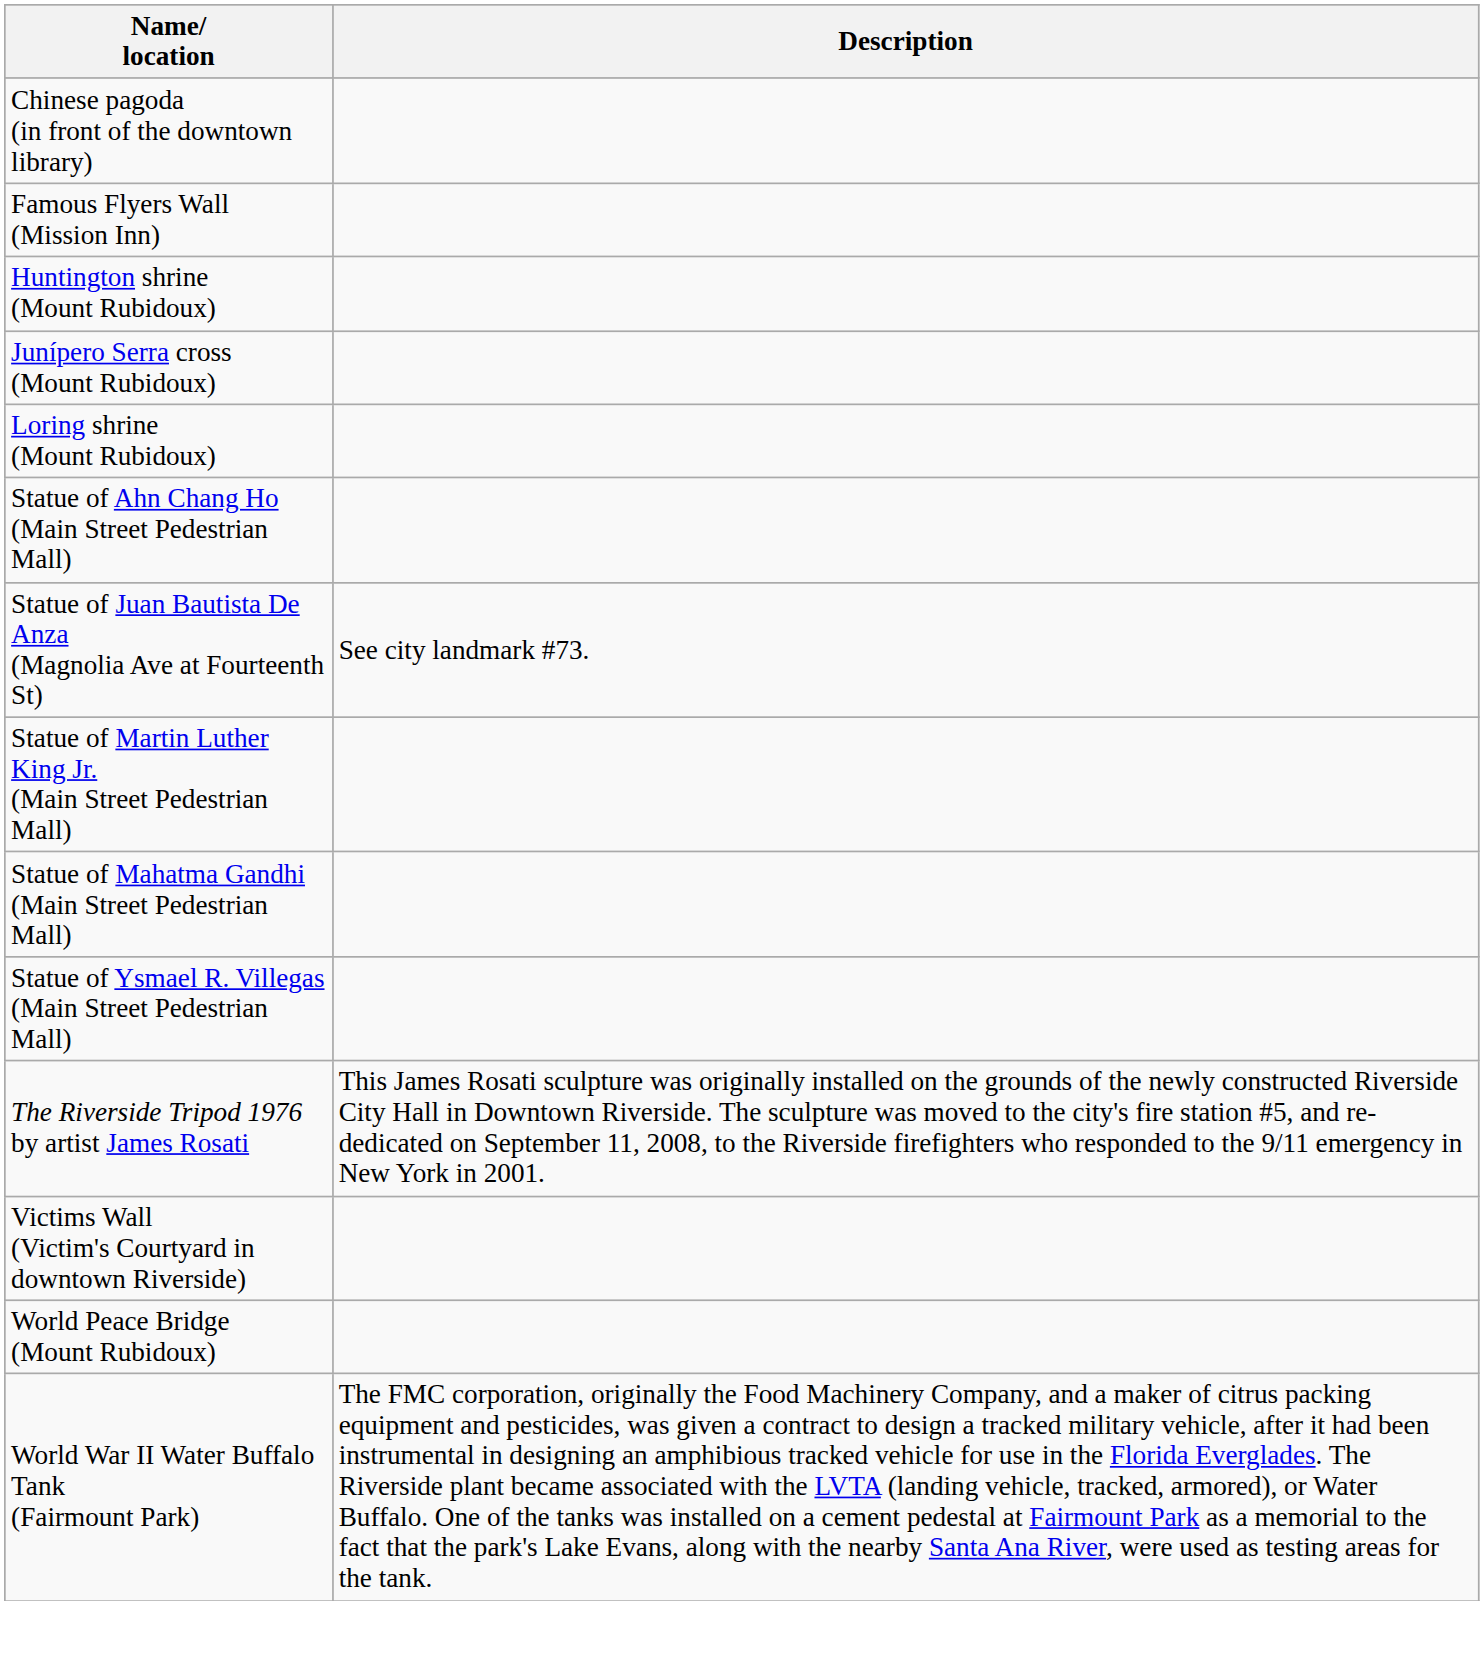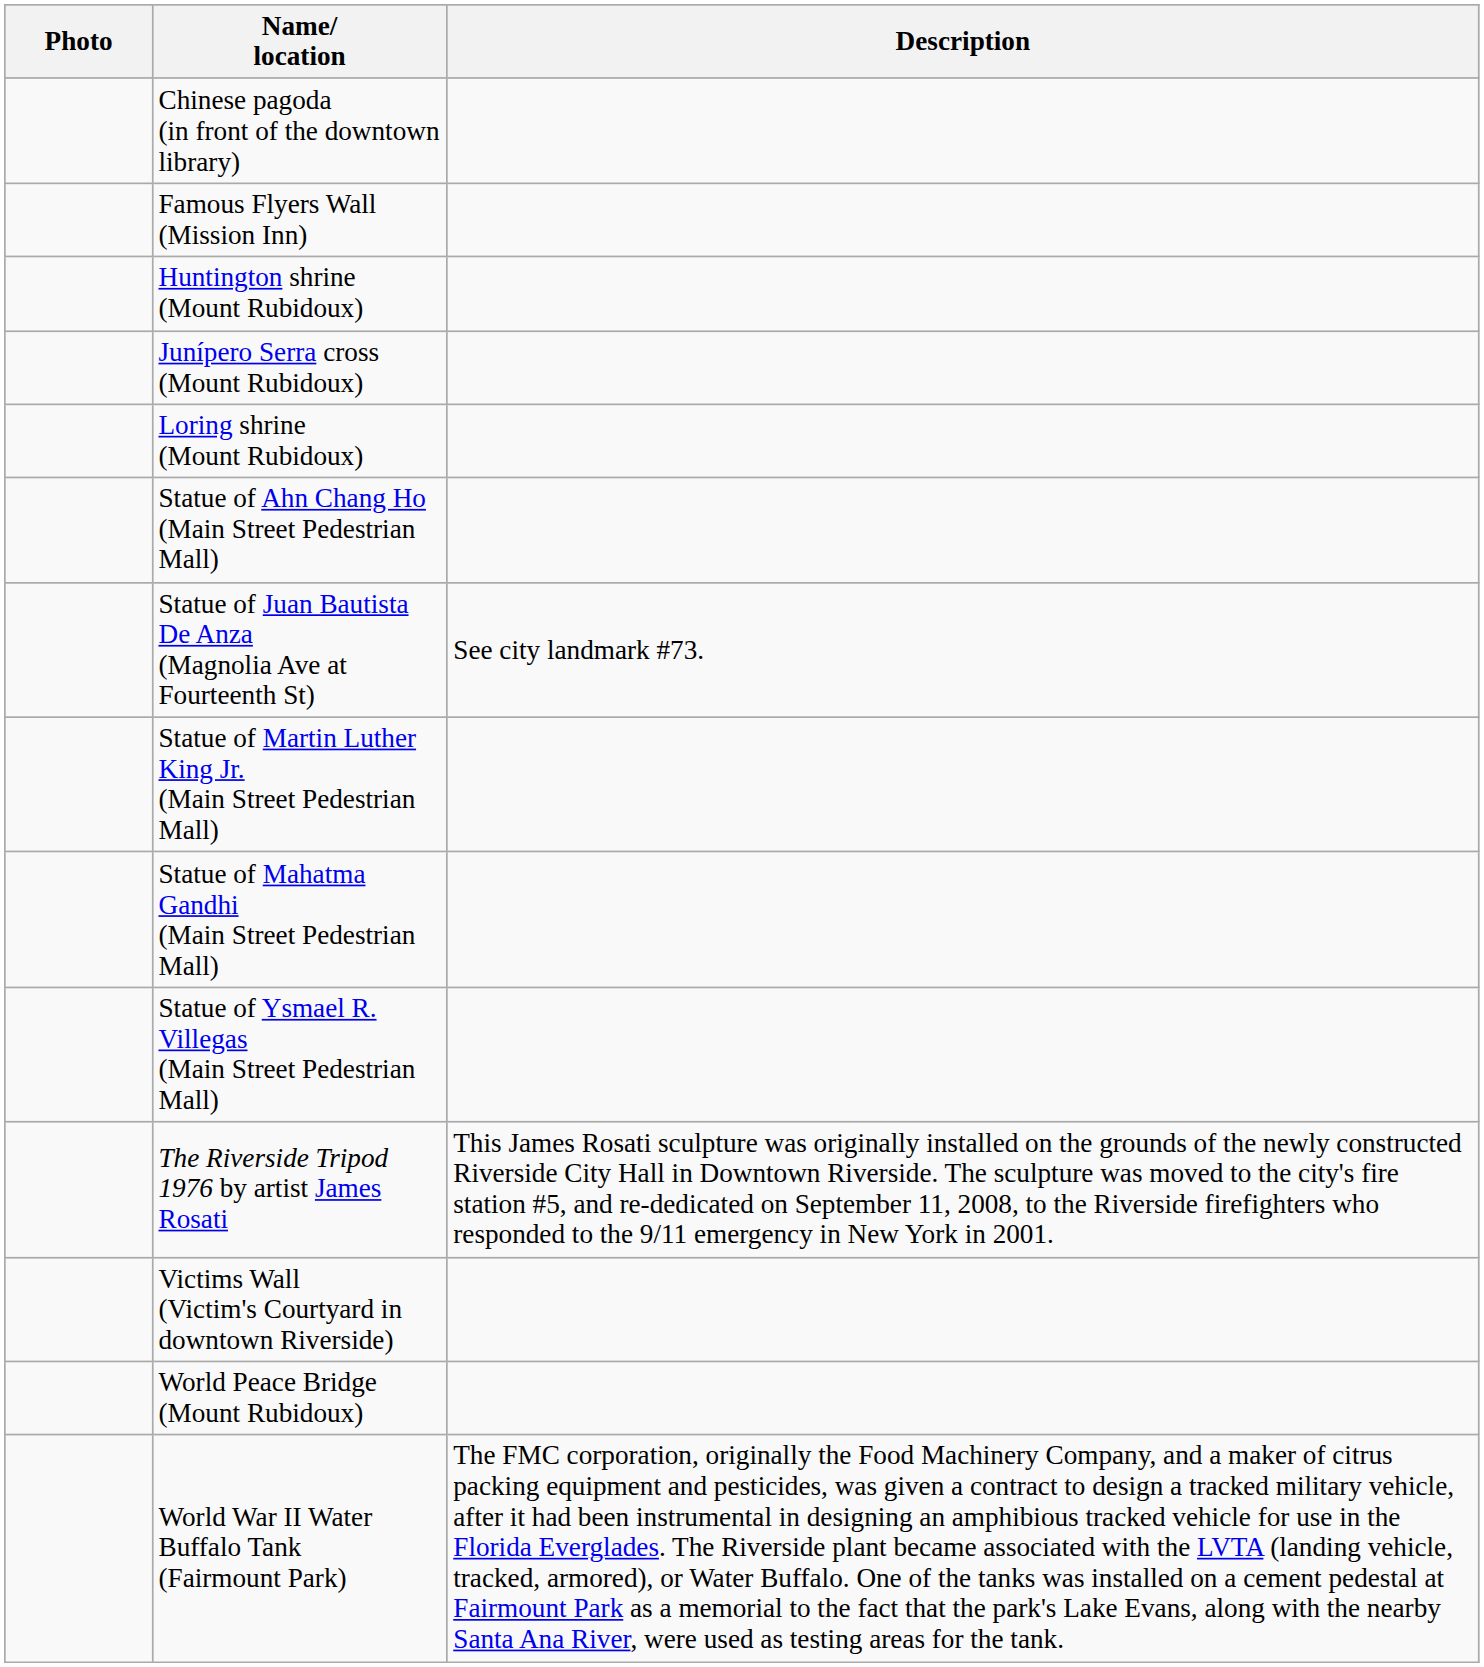+ column: Photo
